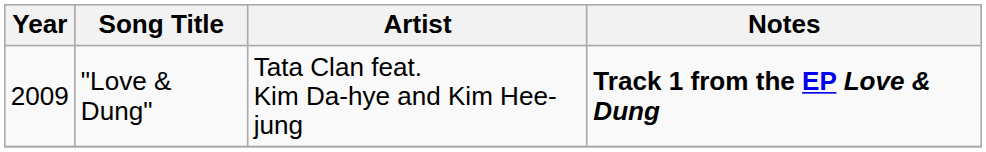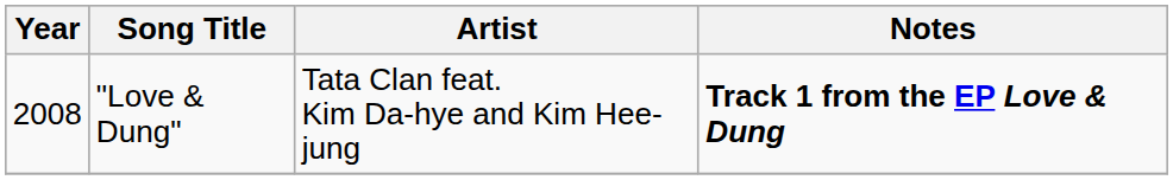"Love & Dung" | Year: 2009 -> 2008
